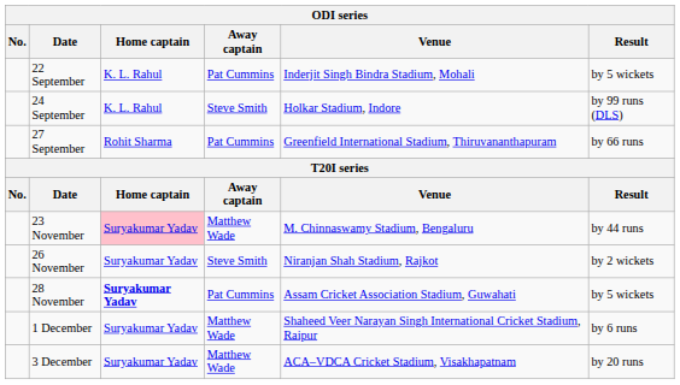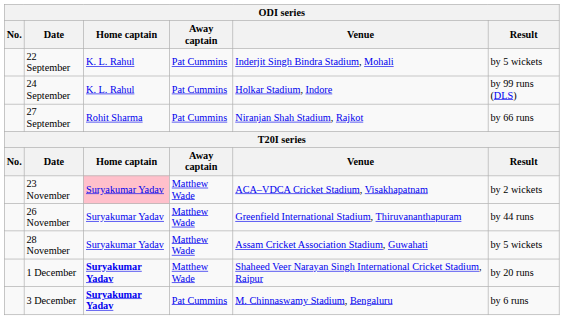24 September | Away captain: Steve Smith -> Pat Cummins
27 September | Venue: Greenfield International Stadium, Thiruvananthapuram -> Niranjan Shah Stadium, Rajkot
23 November | Venue: M. Chinnaswamy Stadium, Bengaluru -> ACA–VDCA Cricket Stadium, Visakhapatnam
23 November | Result: by 44 runs -> by 2 wickets
26 November | Away captain: Steve Smith -> Matthew Wade
26 November | Venue: Niranjan Shah Stadium, Rajkot -> Greenfield International Stadium, Thiruvananthapuram
26 November | Result: by 2 wickets -> by 44 runs
28 November | Home captain: bold -> normal
28 November | Away captain: Pat Cummins -> Matthew Wade
1 December | Home captain: normal -> bold
1 December | Result: by 6 runs -> by 20 runs
3 December | Home captain: normal -> bold
3 December | Away captain: Matthew Wade -> Pat Cummins
3 December | Venue: ACA–VDCA Cricket Stadium, Visakhapatnam -> M. Chinnaswamy Stadium, Bengaluru
3 December | Result: by 20 runs -> by 6 runs
